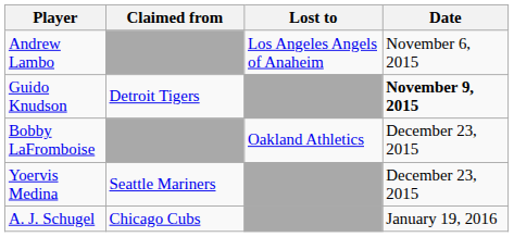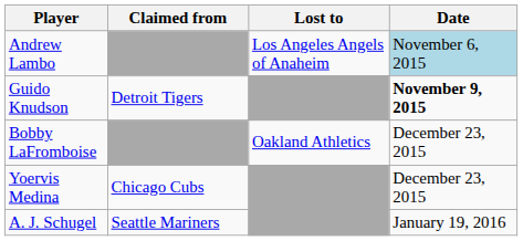Andrew Lambo | Date: no background -> lightblue background
Yoervis Medina | Claimed from: Seattle Mariners -> Chicago Cubs
A. J. Schugel | Claimed from: Chicago Cubs -> Seattle Mariners
